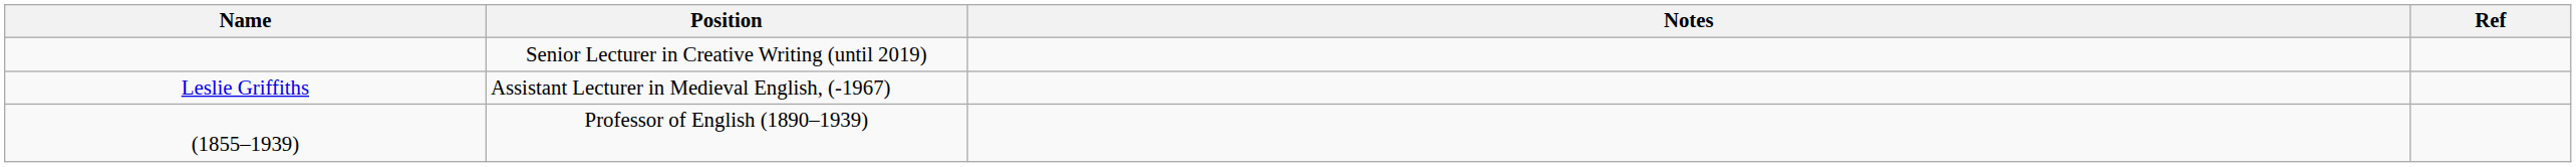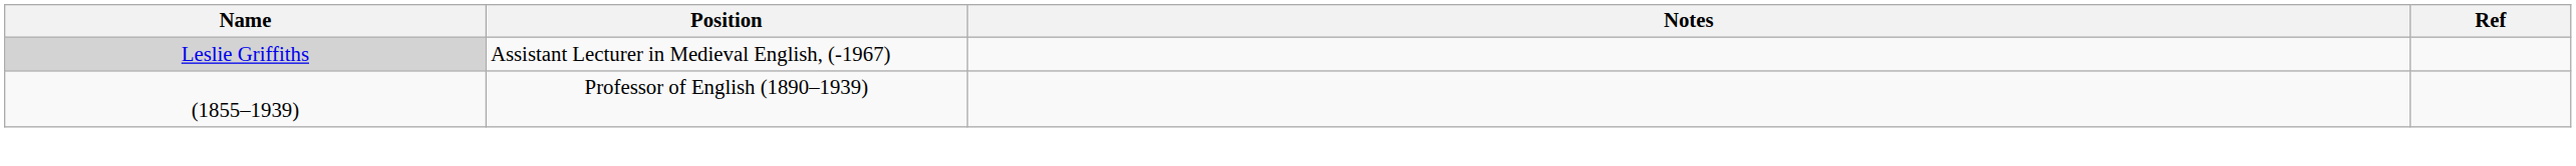- row: Senior Lecturer in Creative Writing (until 2019)
Assistant Lecturer in Medieval English, (-1967) | Name: no background -> lightgrey background
